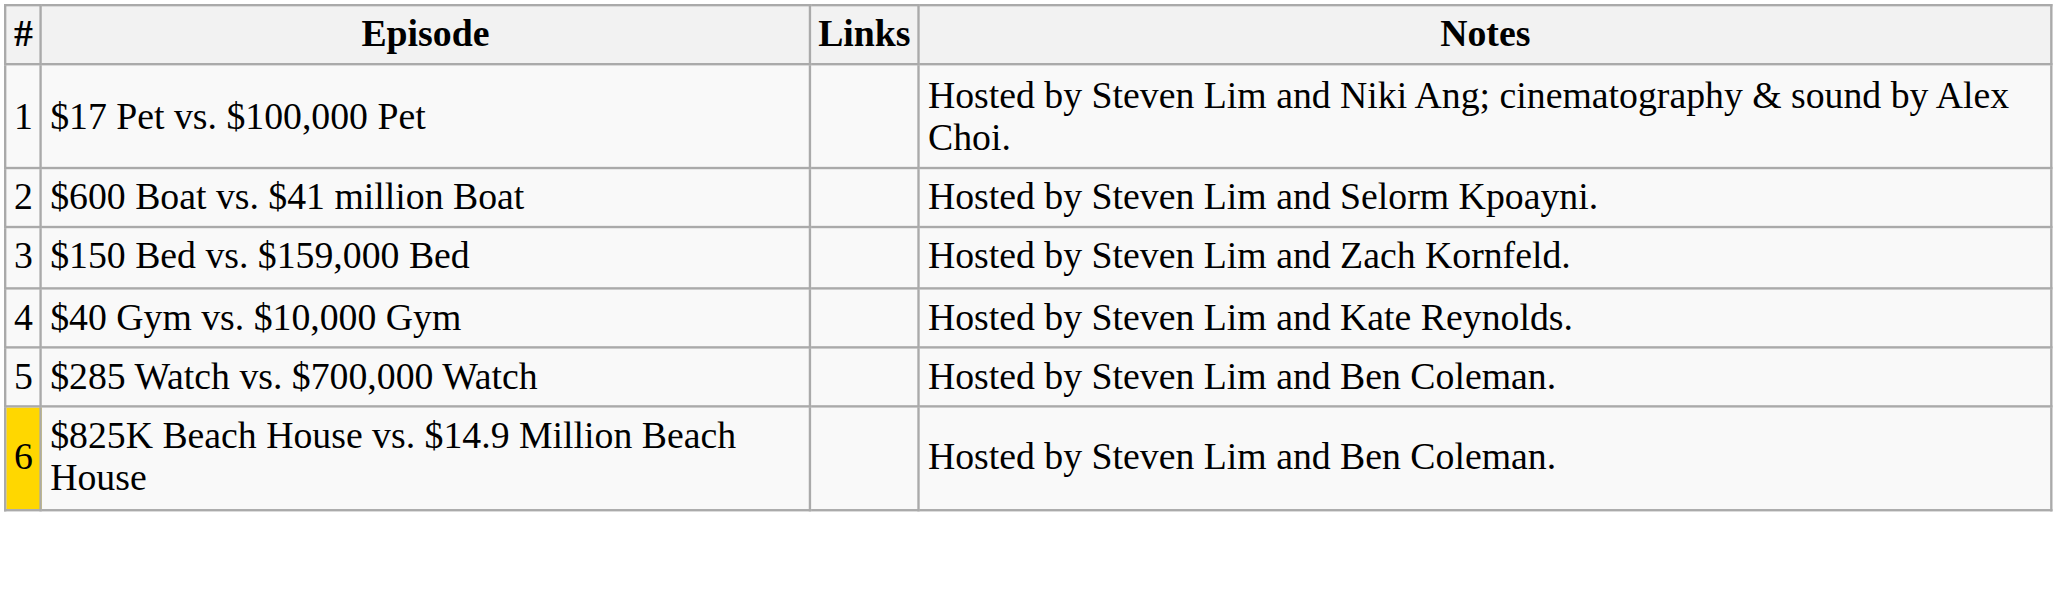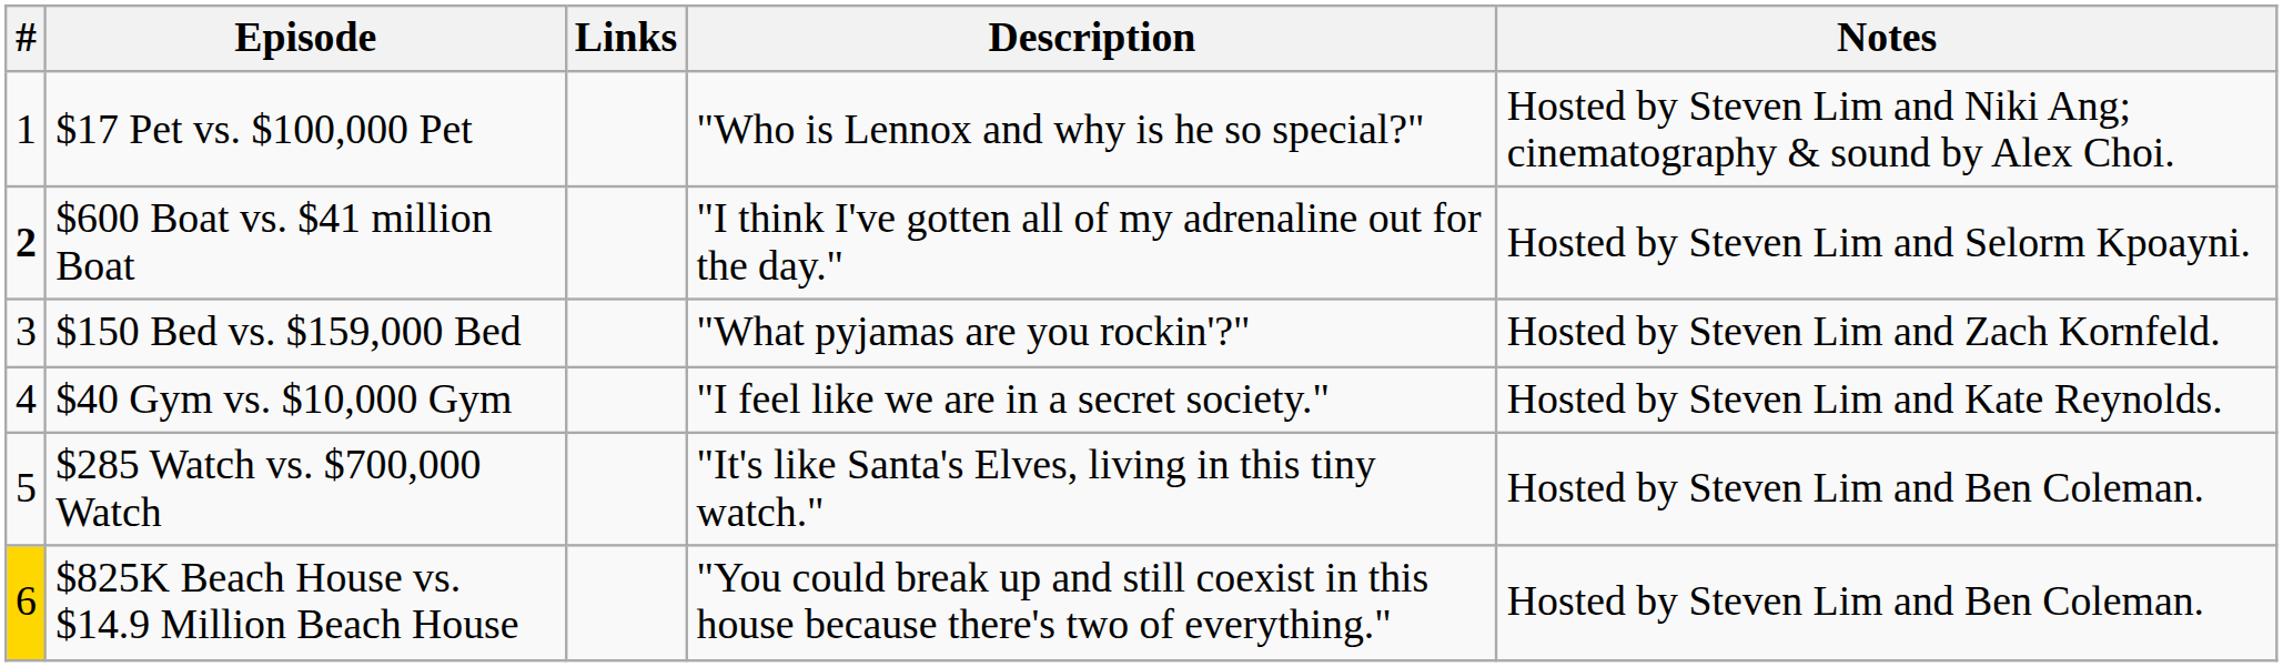+ column: Description | "Who is Lennox and why is he so special?" | "I think I've gotten all of my adrenaline out for the day." | "What pyjamas are you rockin'?" | "I feel like we are in a secret society." | "It's like Santa's Elves, living in this tiny watch." | "You could break up and still coexist in this house because there's two of everything."
$600 Boat vs. $41 million Boat | #: normal -> bold
